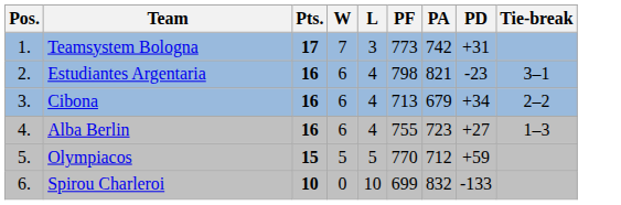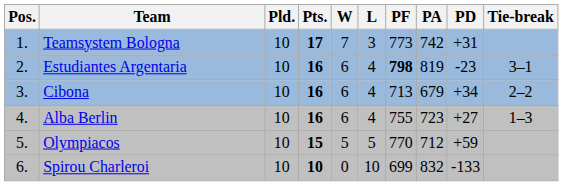+ column: Pld. | 10 | 10 | 10 | 10 | 10 | 10
Estudiantes Argentaria | PF: normal -> bold
Estudiantes Argentaria | PA: 821 -> 819
